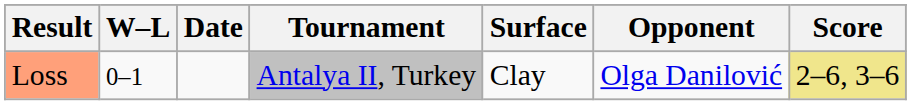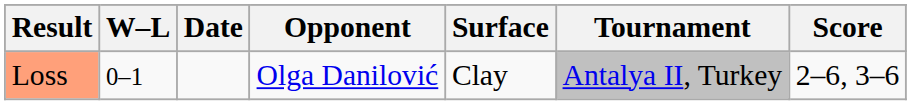columns swapped: Tournament <-> Opponent
Loss | Score: khaki background -> no background
